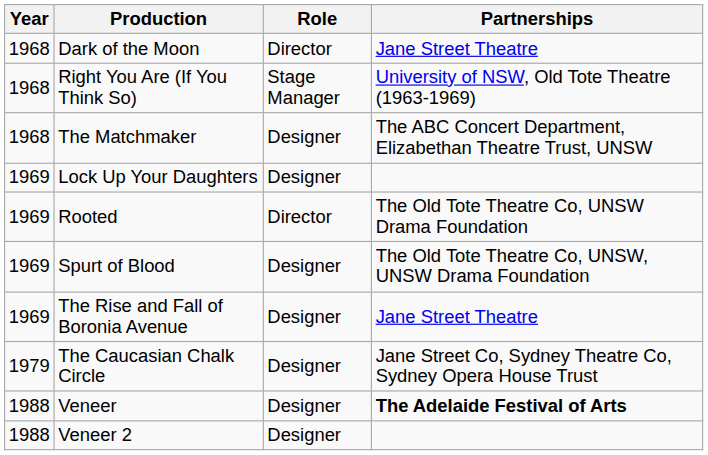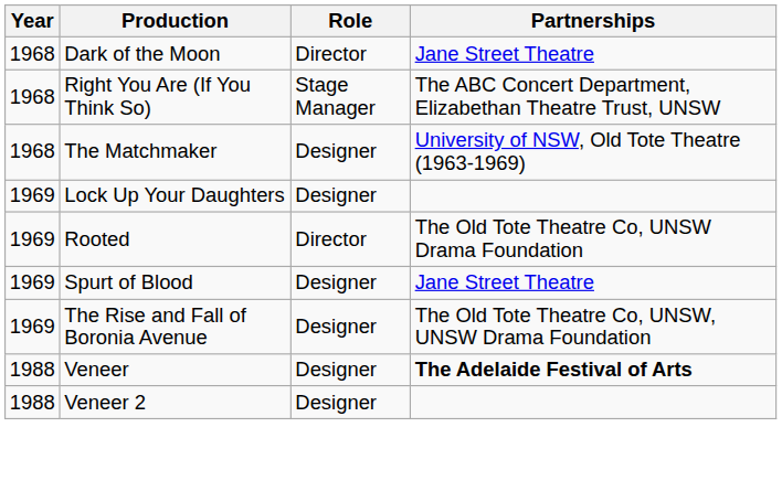Right You Are (If You Think So) | Partnerships: University of NSW, Old Tote Theatre (1963-1969) -> The ABC Concert Department, Elizabethan Theatre Trust, UNSW
The Matchmaker | Partnerships: The ABC Concert Department, Elizabethan Theatre Trust, UNSW -> University of NSW, Old Tote Theatre (1963-1969)
Spurt of Blood | Partnerships: The Old Tote Theatre Co, UNSW, UNSW Drama Foundation -> Jane Street Theatre
The Rise and Fall of Boronia Avenue | Partnerships: Jane Street Theatre -> The Old Tote Theatre Co, UNSW, UNSW Drama Foundation
- row: 1979 | The Caucasian Chalk Circle | Designer | Jane Street Co, Sydney Theatre Co, Sydney Opera House Trust
